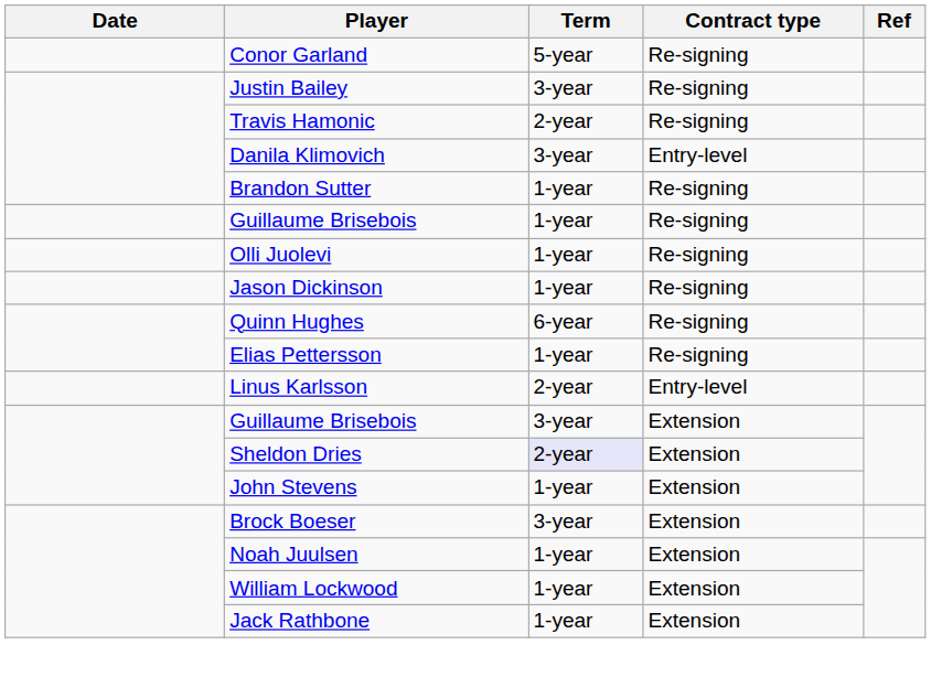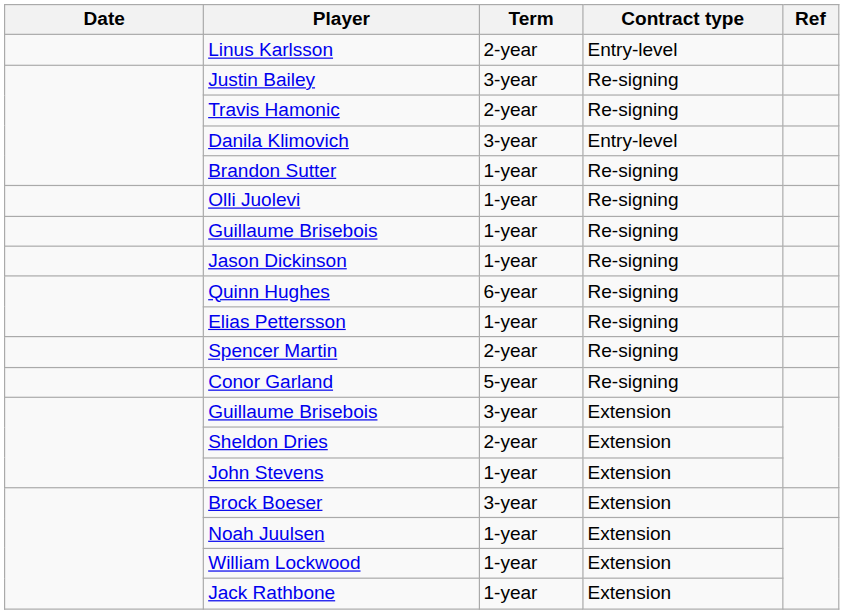rows swapped: Conor Garland <-> Linus Karlsson
rows swapped: Olli Juolevi <-> Guillaume Brisebois / Re-signing
+ row: Spencer Martin | 2-year | Re-signing
Sheldon Dries | Term: lavender background -> no background
